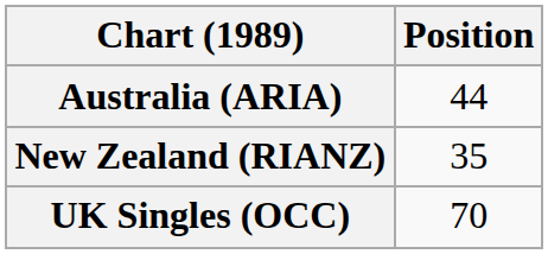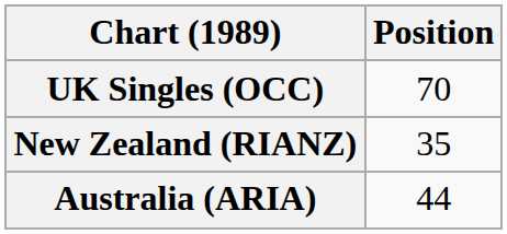rows swapped: Australia (ARIA) <-> UK Singles (OCC)
